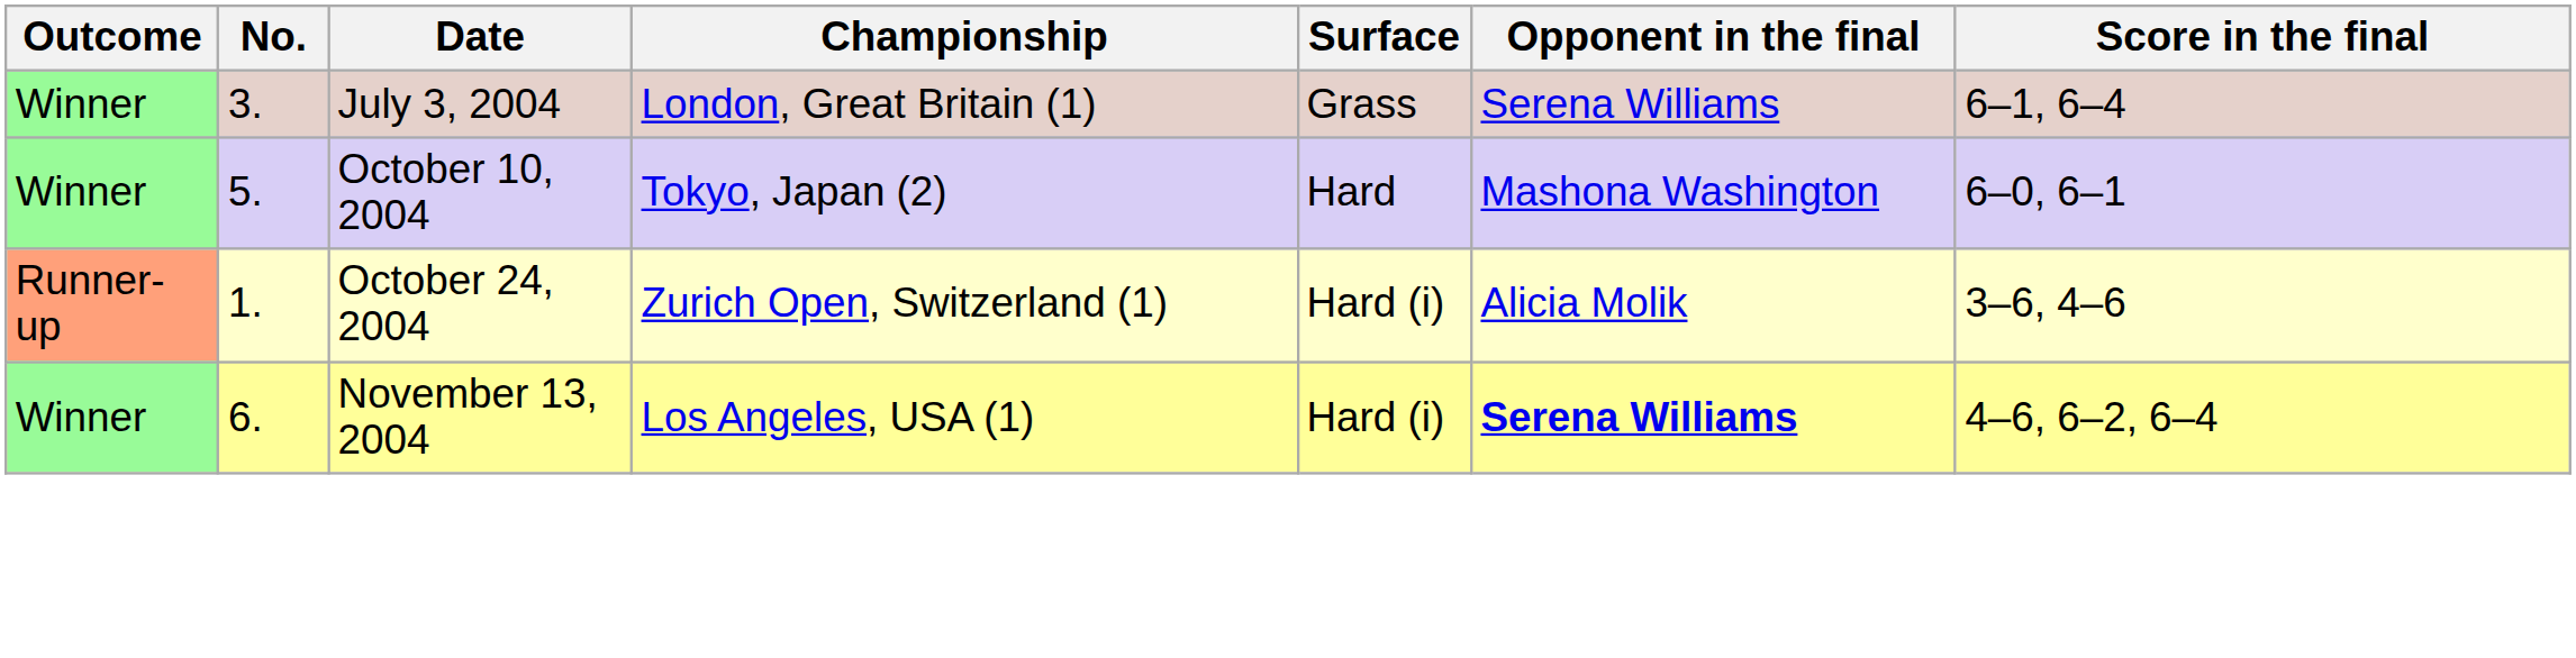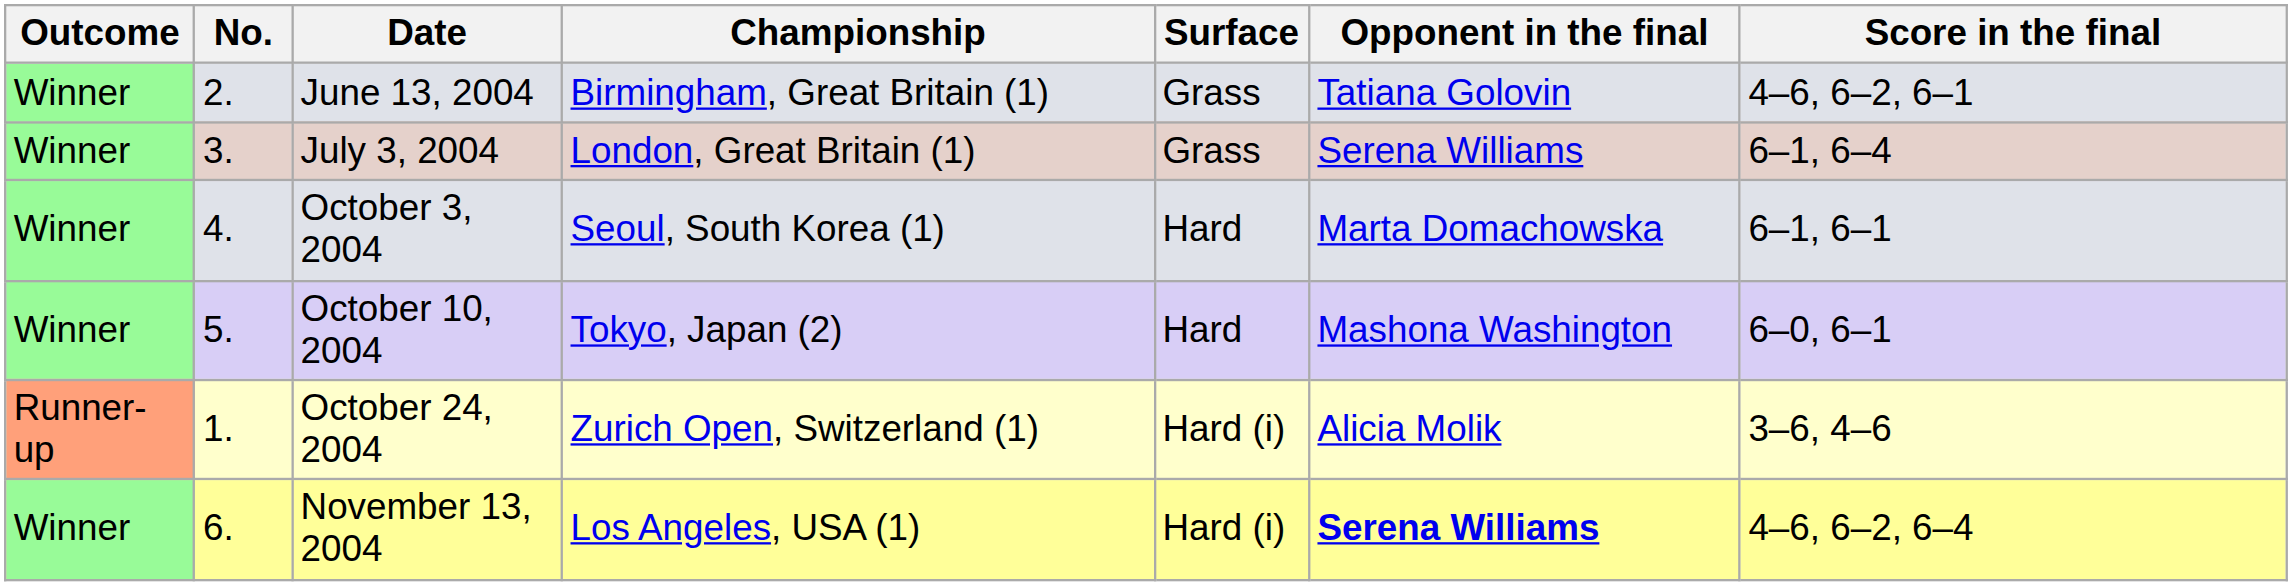+ row: Winner | 2. | June 13, 2004 | Birmingham, Great Britain (1) | Grass | Tatiana Golovin | 4–6, 6–2, 6–1
+ row: Winner | 4. | October 3, 2004 | Seoul, South Korea (1) | Hard | Marta Domachowska | 6–1, 6–1
